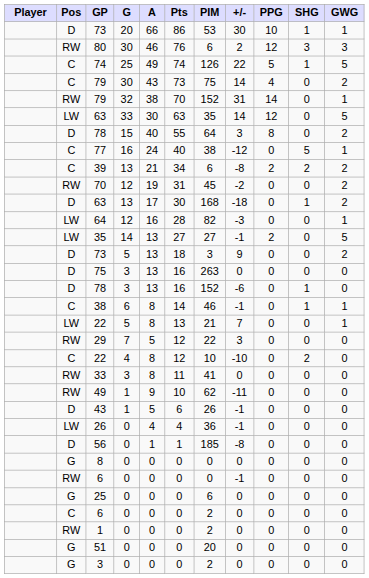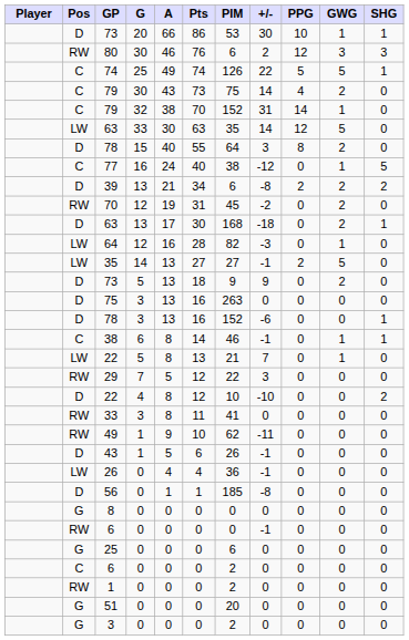columns swapped: SHG <-> GWG
79 / 32 | Pos: RW -> C
39 | Pos: C -> D
73 / 5 | PIM: 3 -> 9
22 / 4 | Pos: C -> D
